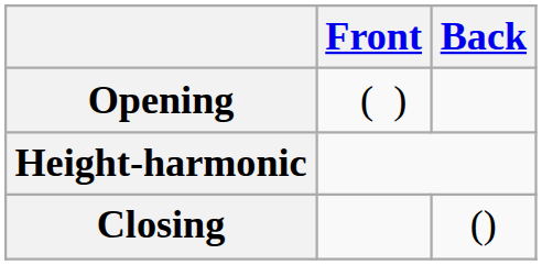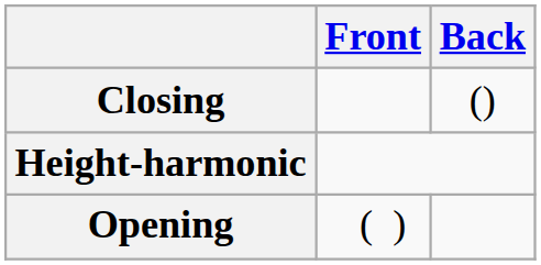rows swapped: Opening <-> Closing
